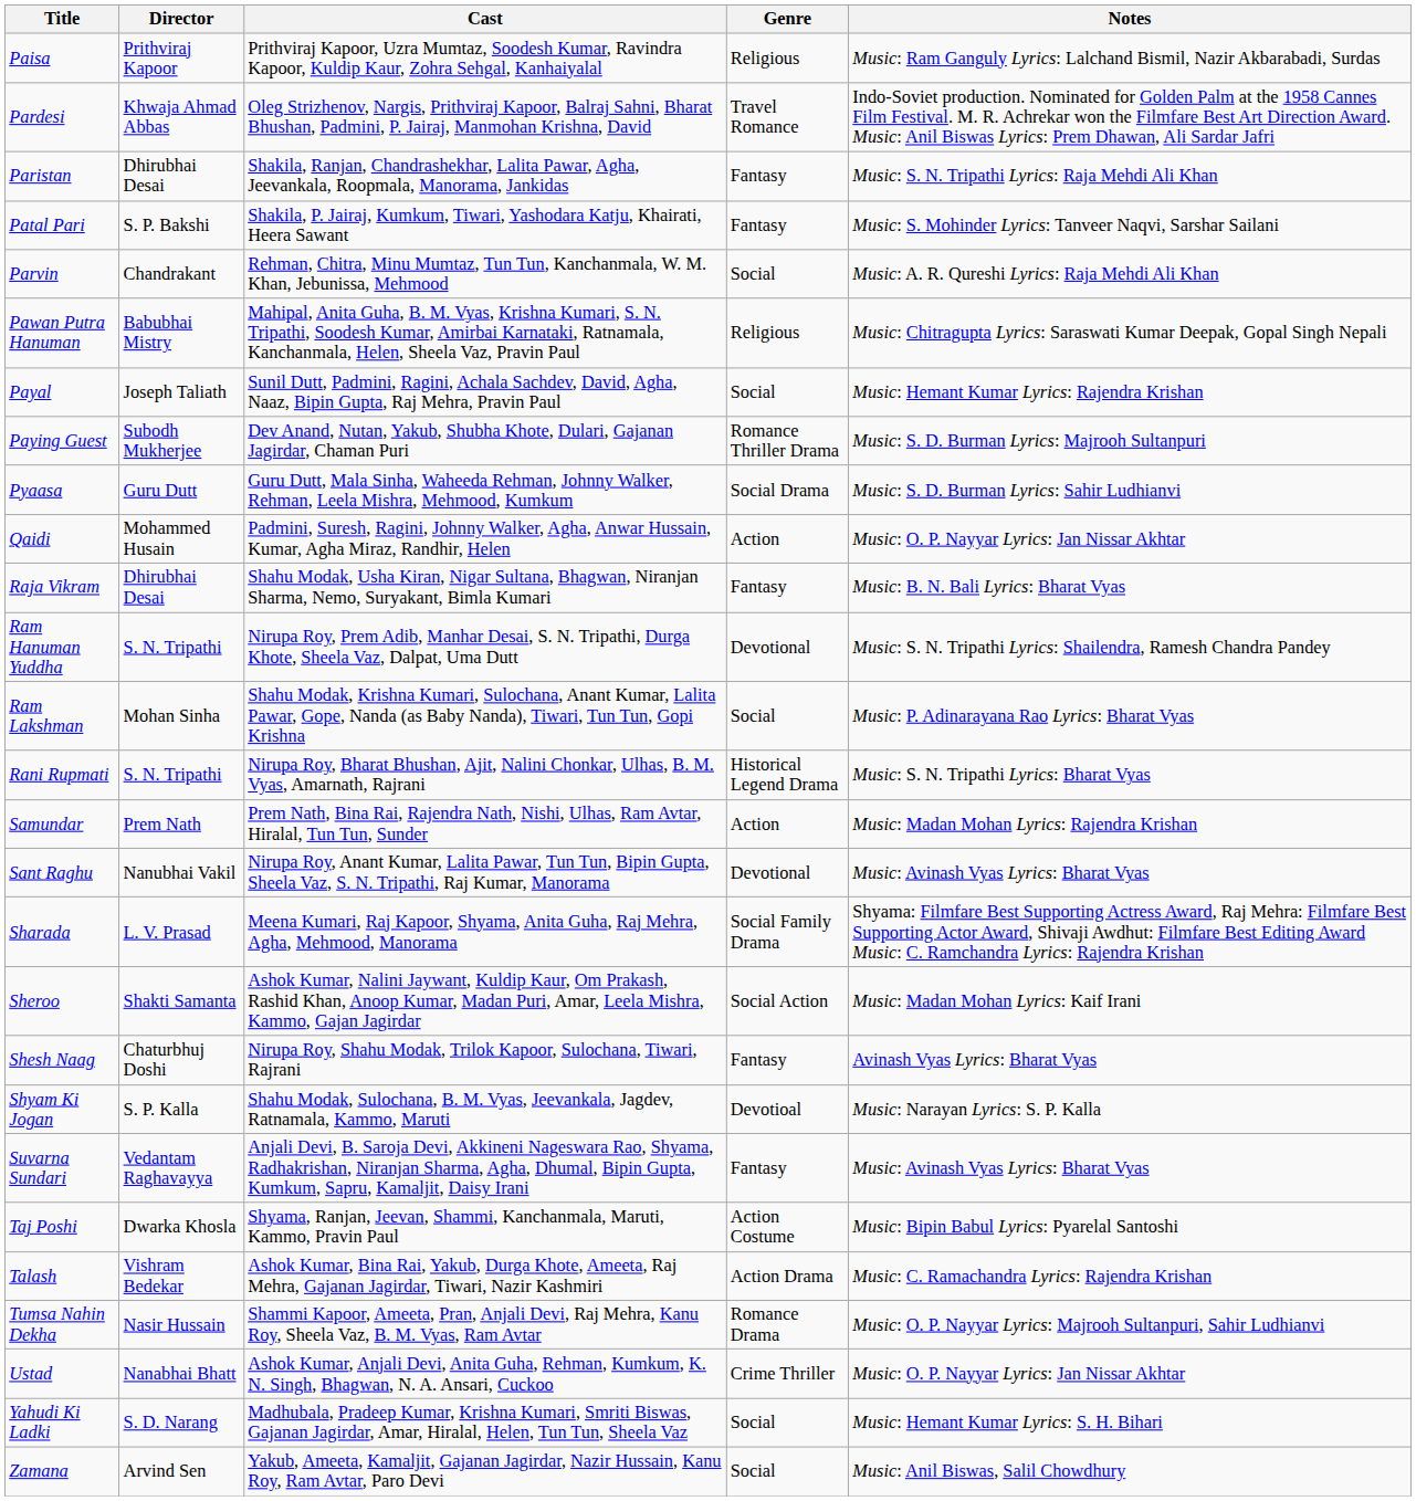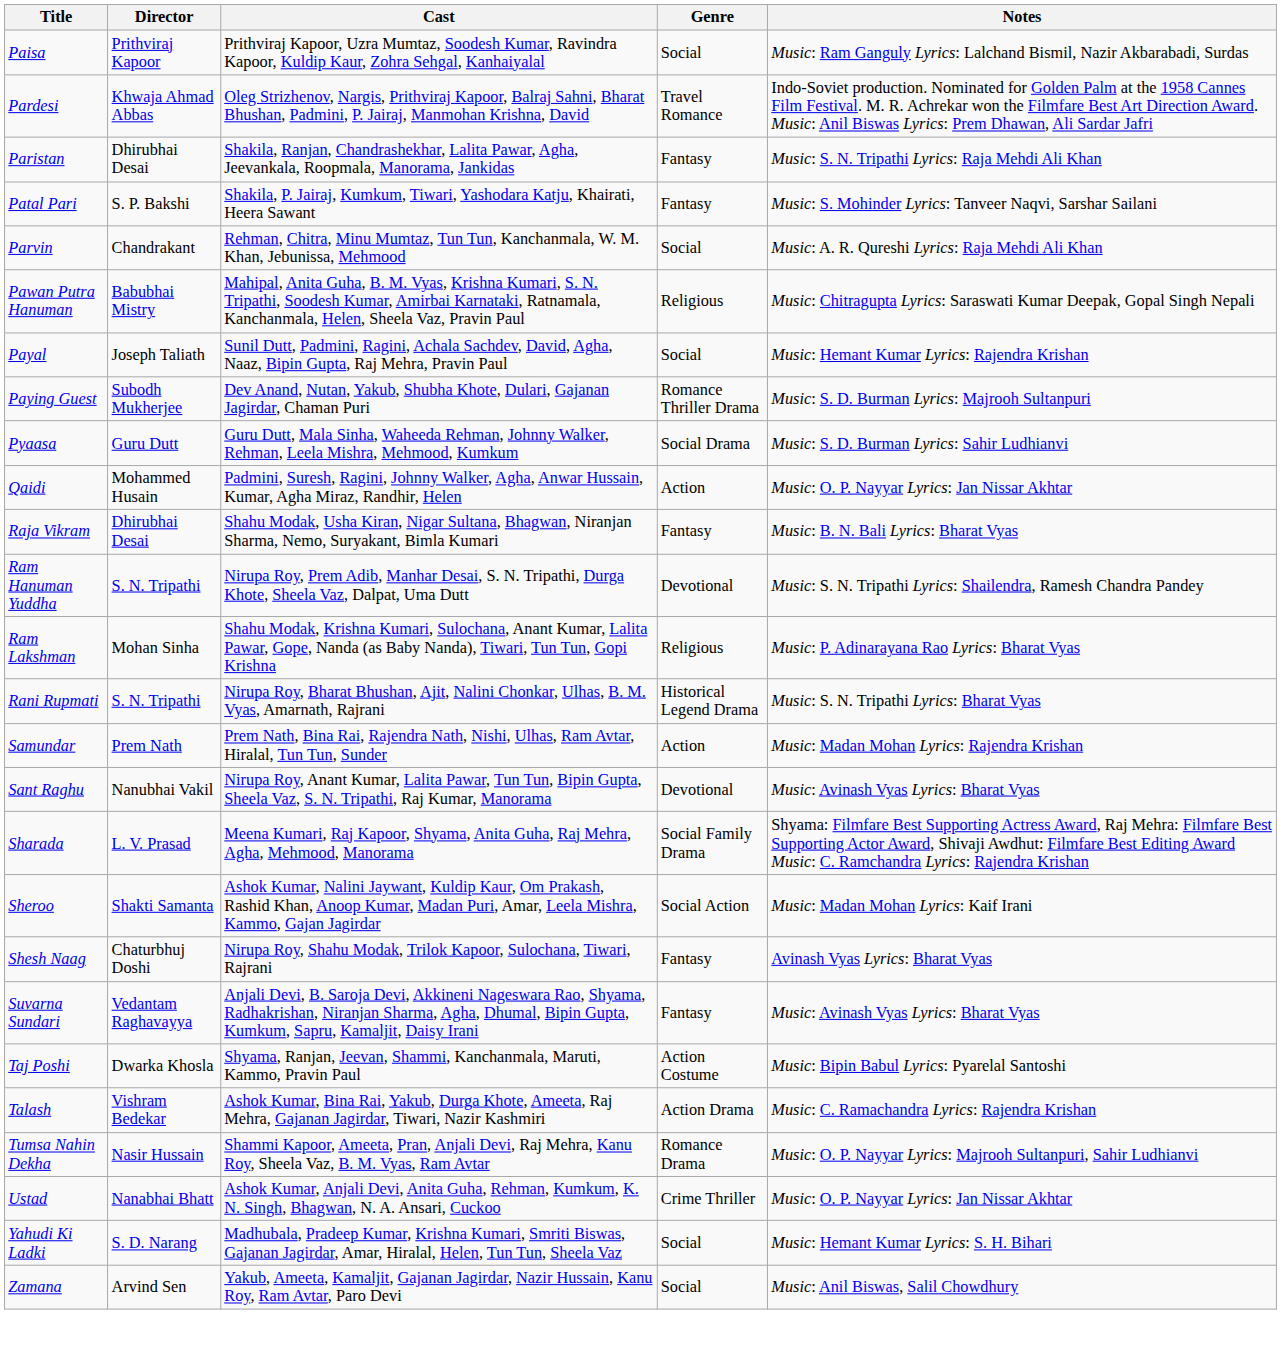Paisa | Genre: Religious -> Social
Ram Lakshman | Genre: Social -> Religious
- row: Shyam Ki Jogan | S. P. Kalla | Shahu Modak, Sulochana, B. M. Vyas, Jeevankala, Jagdev, Ratnamala, Kammo, Maruti | Devotioal | Music: Narayan Lyrics: S. P. Kalla
